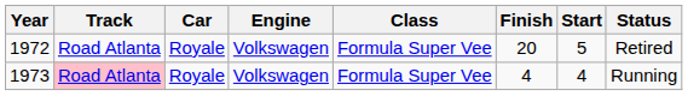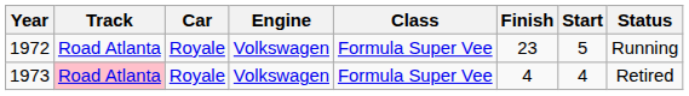1972 | Finish: 20 -> 23
1972 | Status: Retired -> Running
1973 | Status: Running -> Retired
